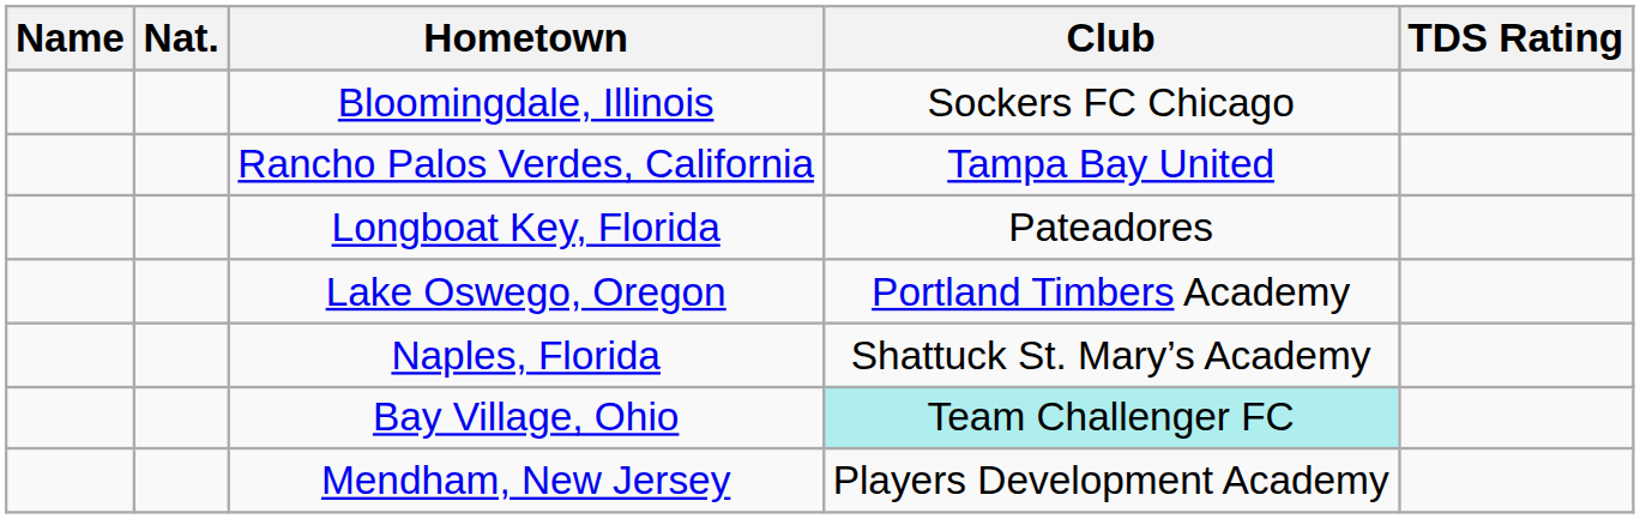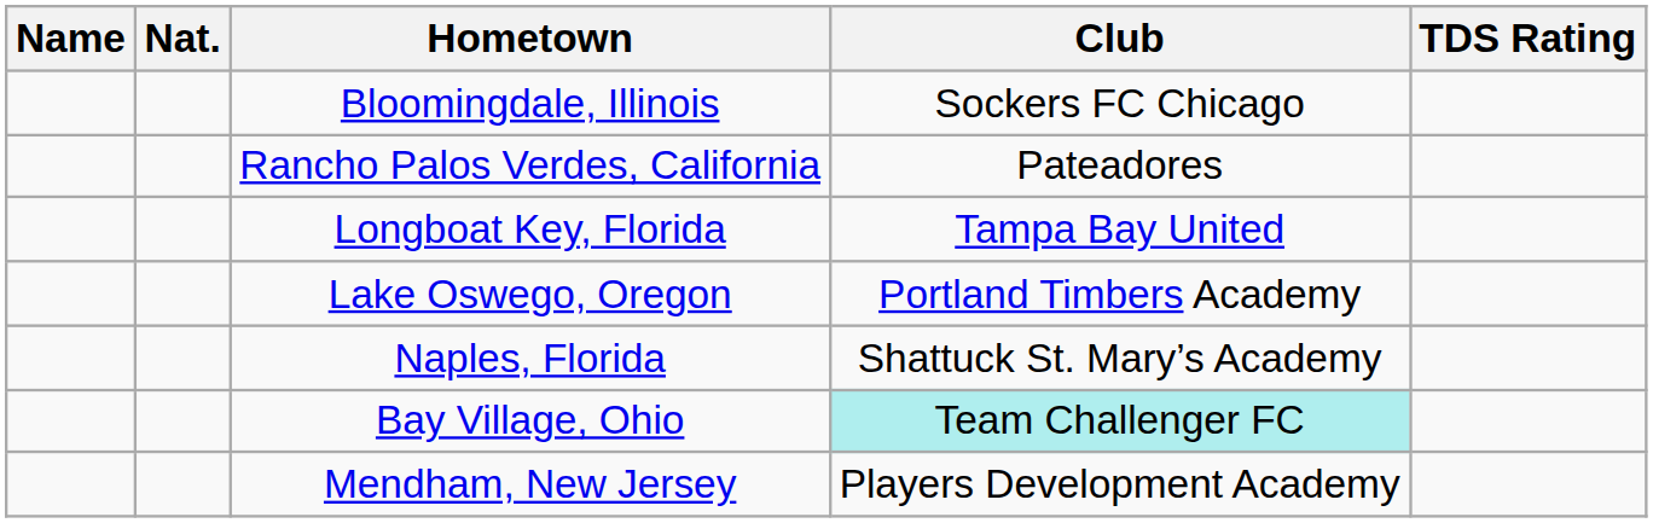Rancho Palos Verdes, California | Club: Tampa Bay United -> Pateadores
Longboat Key, Florida | Club: Pateadores -> Tampa Bay United
